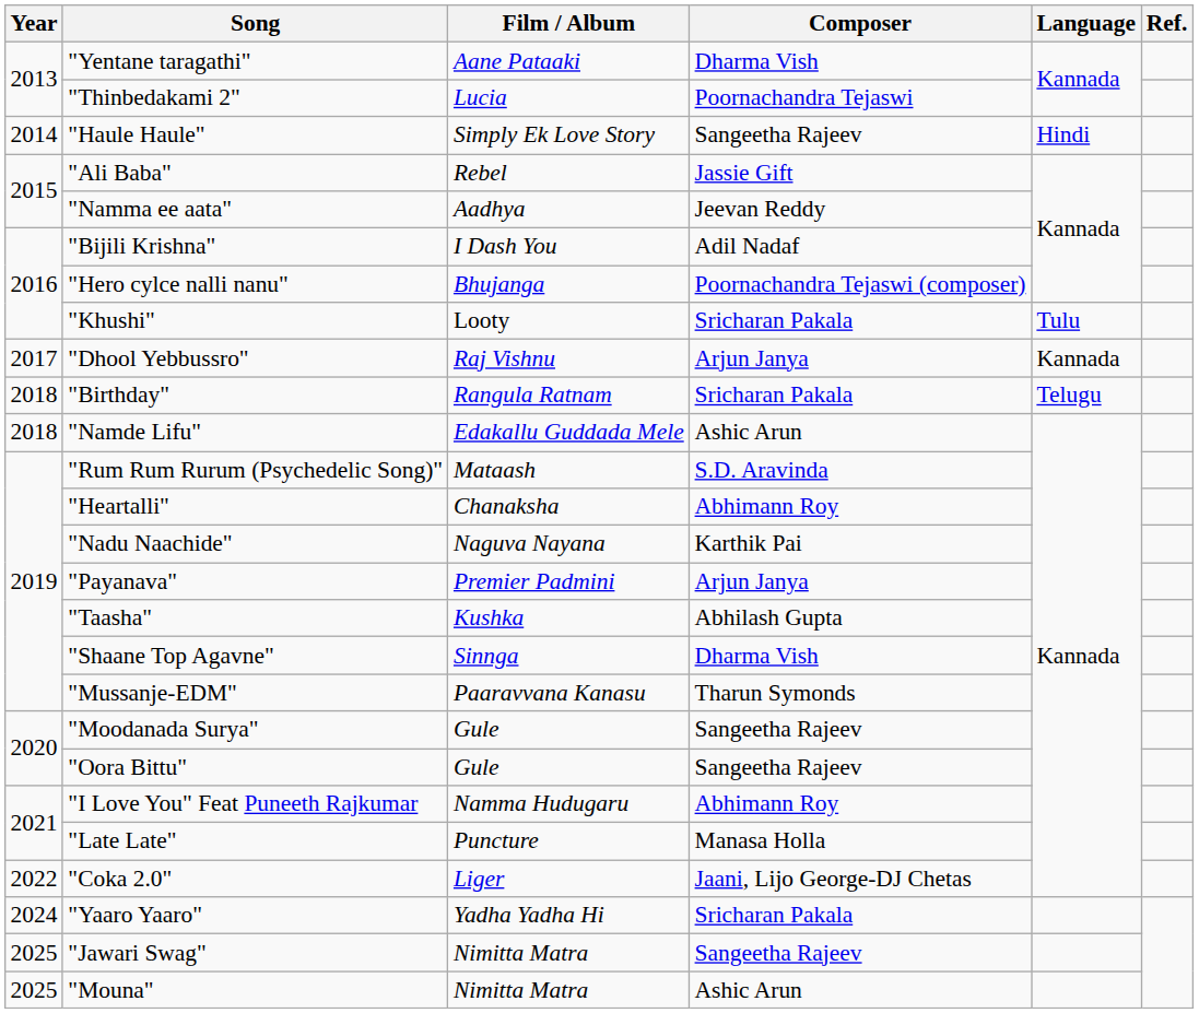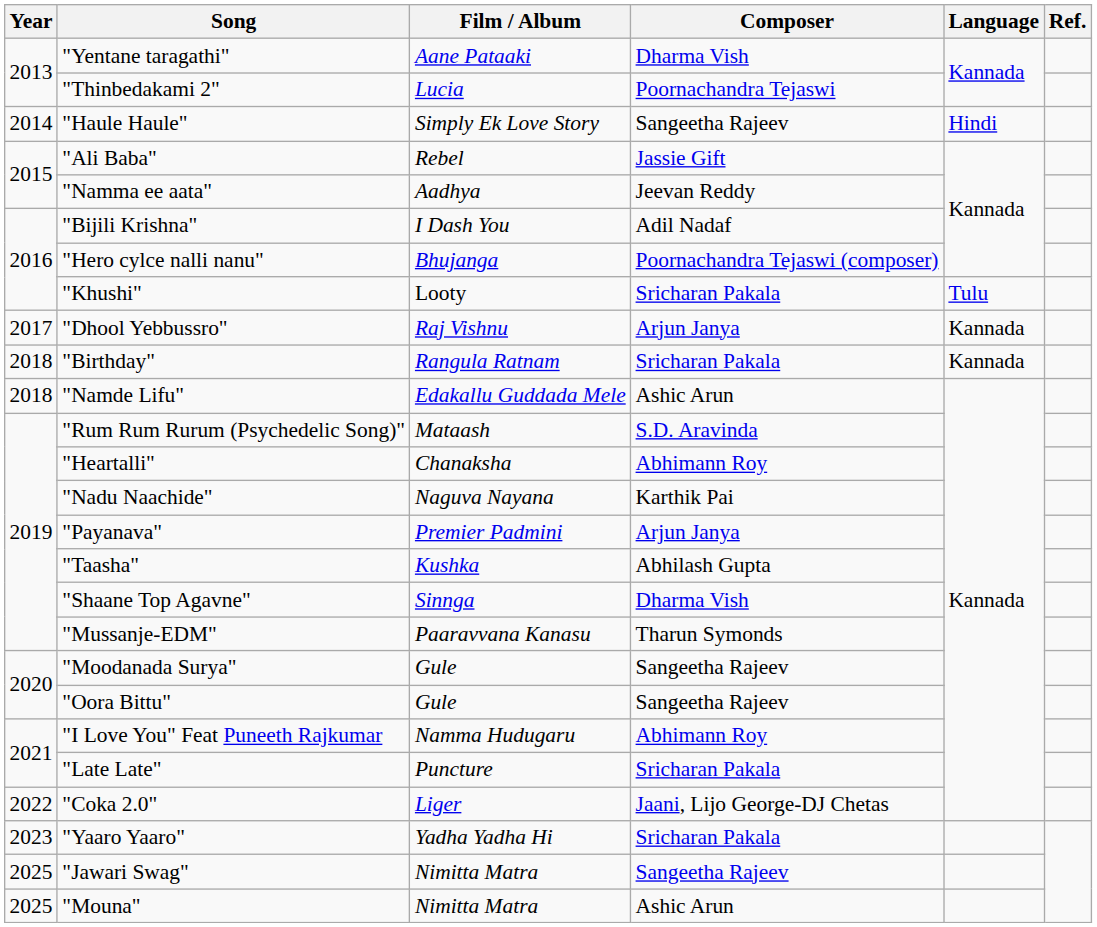"Birthday" | Language: Telugu -> Kannada
"Late Late" | Composer: Manasa Holla -> Sricharan Pakala
"Yaaro Yaaro" | Year: 2024 -> 2023
